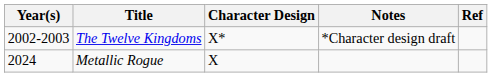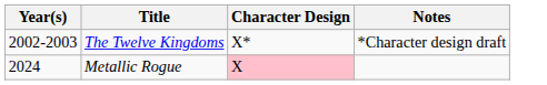- column: Ref
Metallic Rogue | Character Design: no background -> pink background
